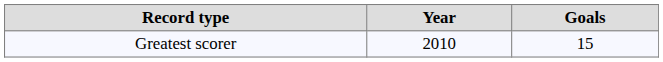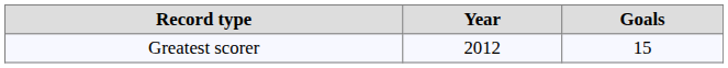Greatest scorer | Year: 2010 -> 2012
